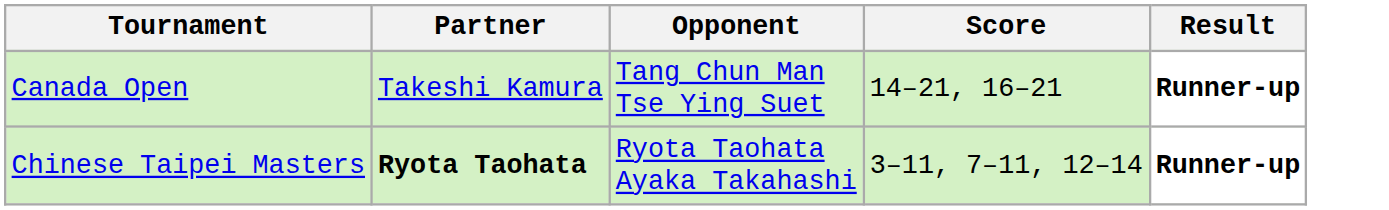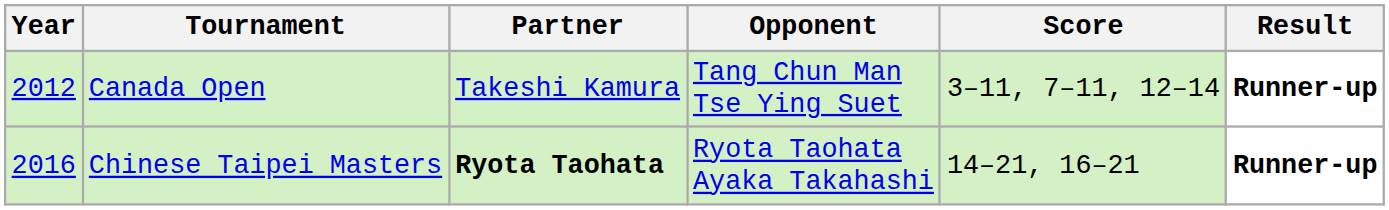+ column: Year | 2012 | 2016
Canada Open | Score: 14–21, 16–21 -> 3–11, 7–11, 12–14
Chinese Taipei Masters | Score: 3–11, 7–11, 12–14 -> 14–21, 16–21
